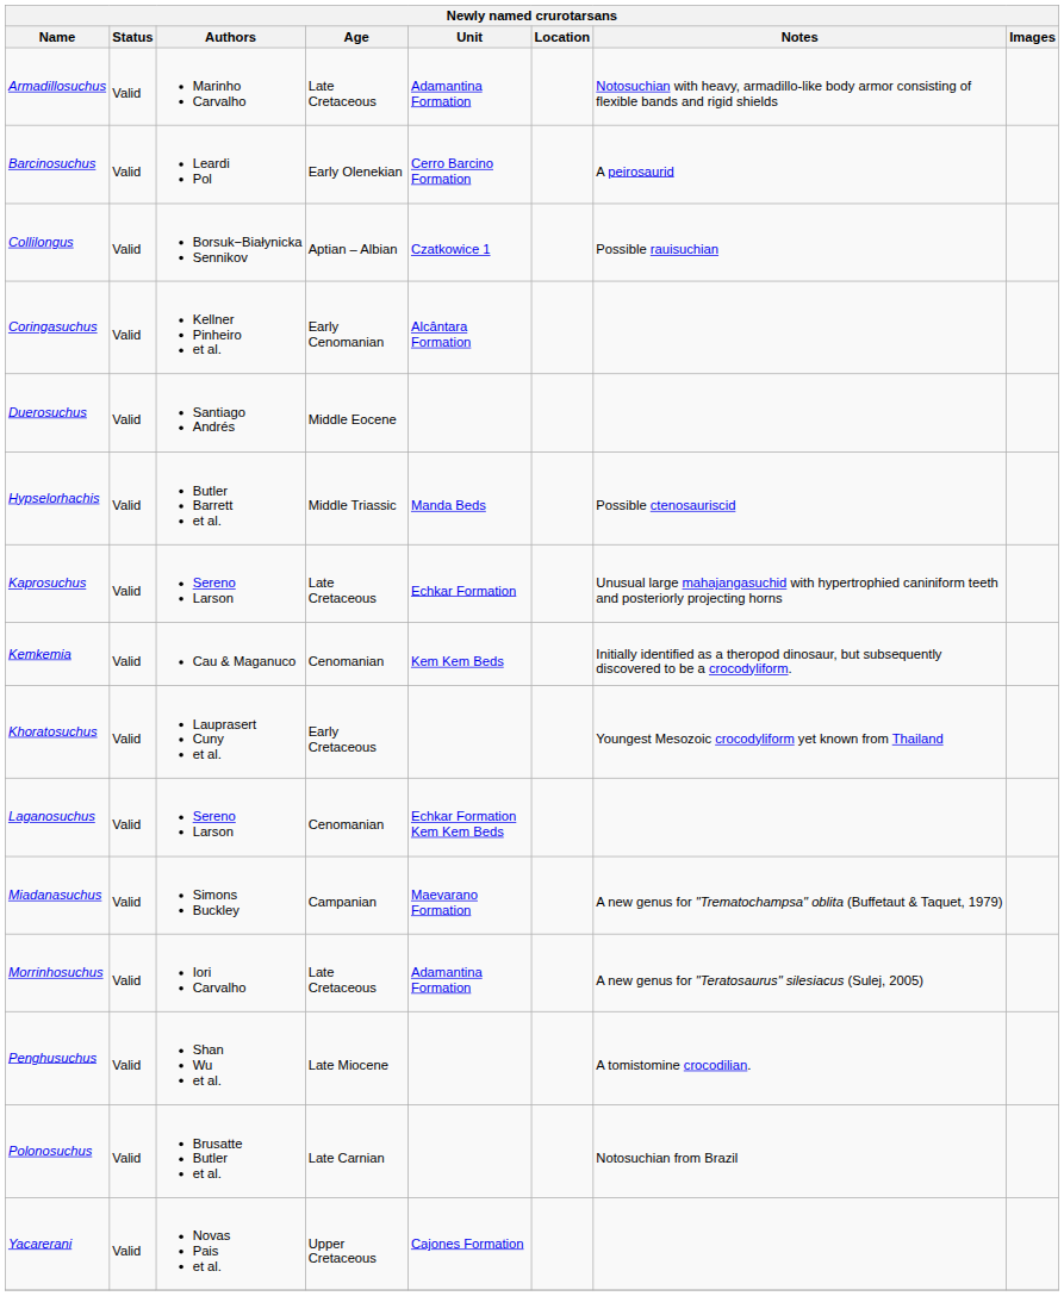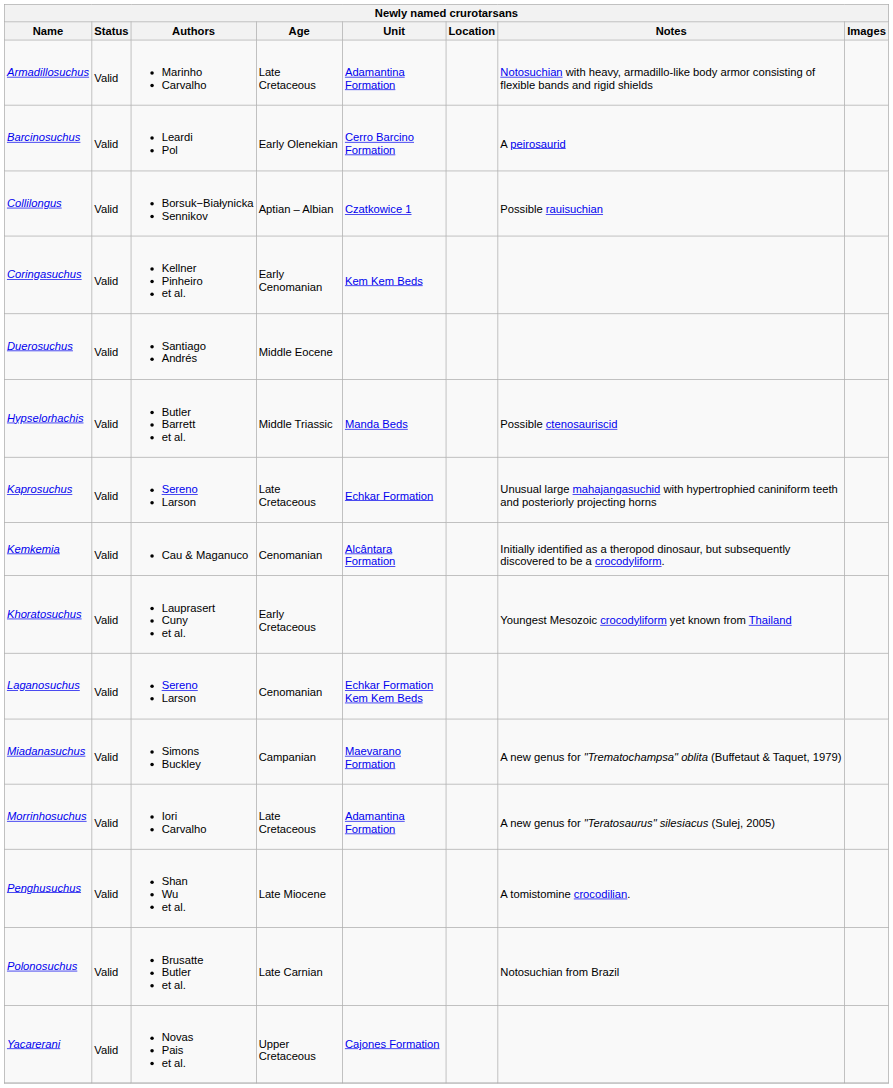Coringasuchus | Unit: Alcântara Formation -> Kem Kem Beds
Kemkemia | Unit: Kem Kem Beds -> Alcântara Formation
